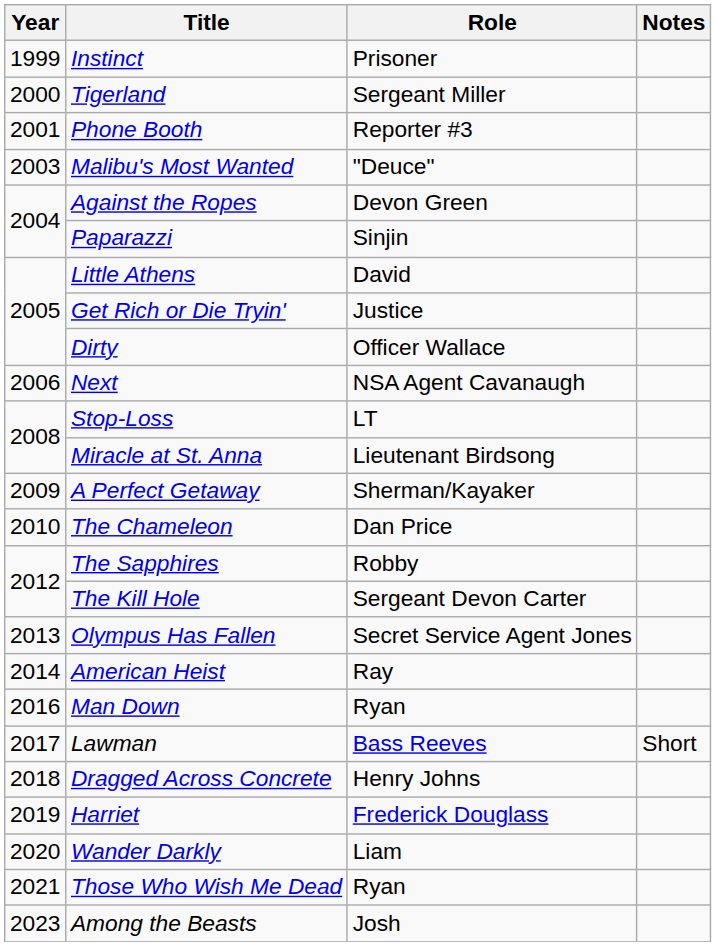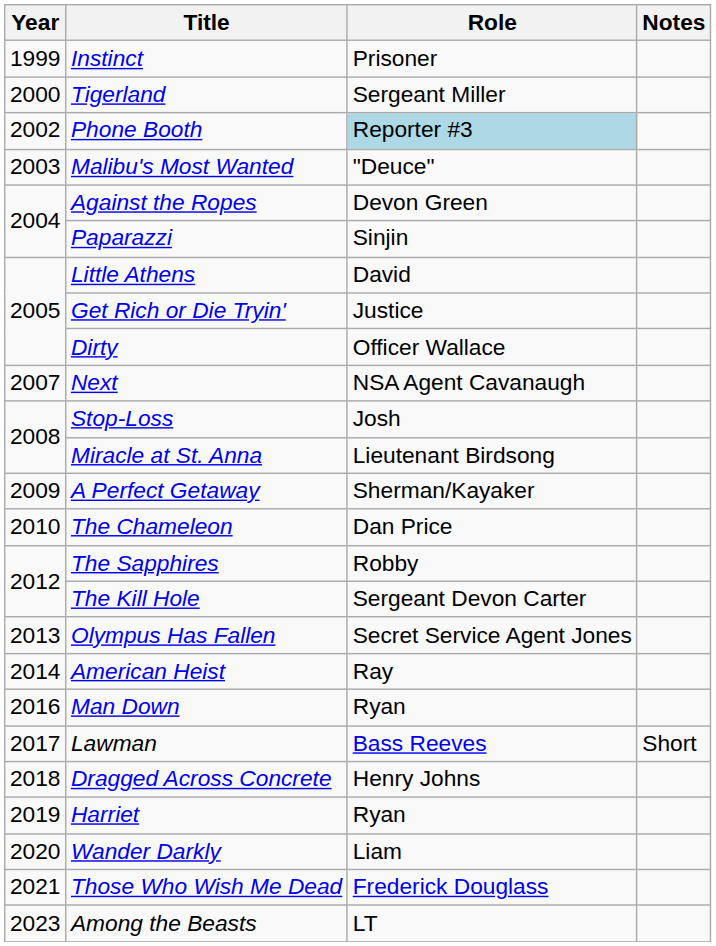Phone Booth | Year: 2001 -> 2002
Phone Booth | Role: no background -> lightblue background
Next | Year: 2006 -> 2007
Stop-Loss | Role: LT -> Josh
Harriet | Role: Frederick Douglass -> Ryan
Those Who Wish Me Dead | Role: Ryan -> Frederick Douglass
Among the Beasts | Role: Josh -> LT
